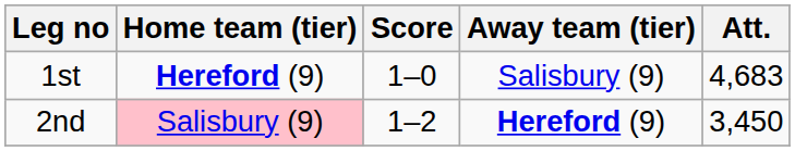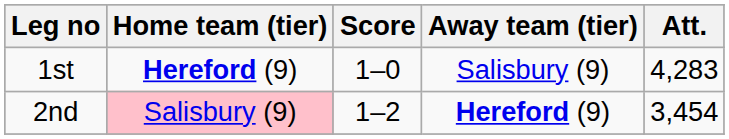1st | Att.: 4,683 -> 4,283
2nd | Att.: 3,450 -> 3,454
